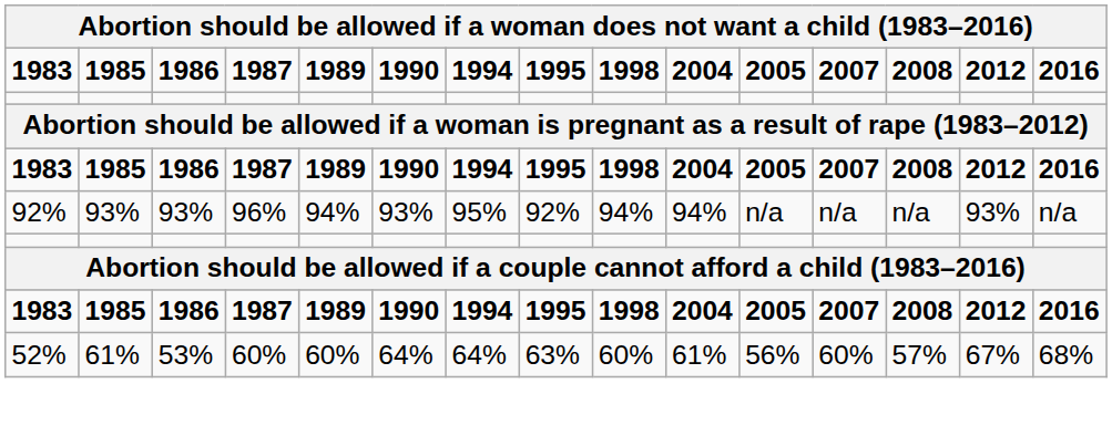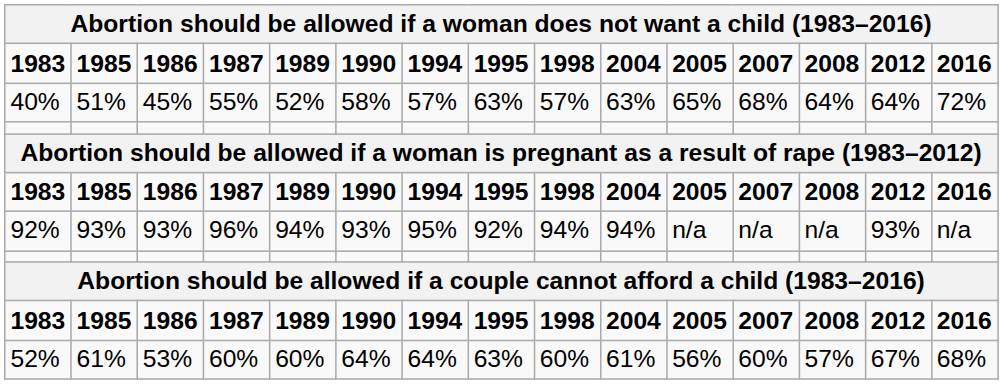+ row: 40% | 51% | 45% | 55% | 52% | 58% | 57% | 63% | 57% | 63% | 65% | 68% | 64% | 64% | 72%
